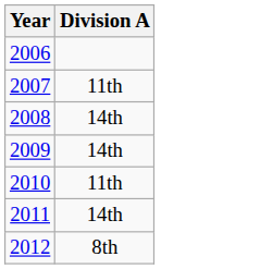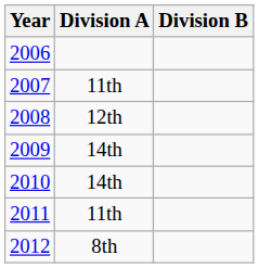+ column: Division B
2008 | Division A: 14th -> 12th
2010 | Division A: 11th -> 14th
2011 | Division A: 14th -> 11th
